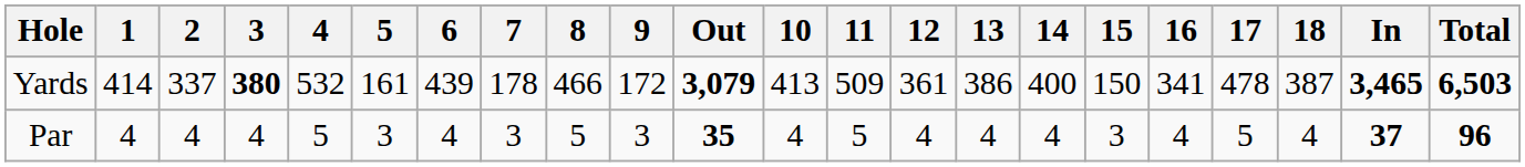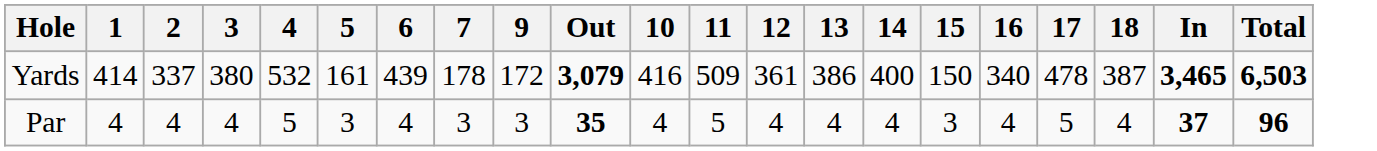- column: 8 | 466 | 5
Yards | 3: bold -> normal
Yards | 10: 413 -> 416
Yards | 16: 341 -> 340
